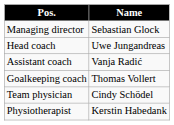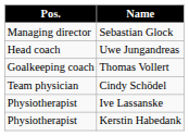- row: Assistant coach | Vanja Radić
+ row: Physiotherapist | Ive Lassanske
